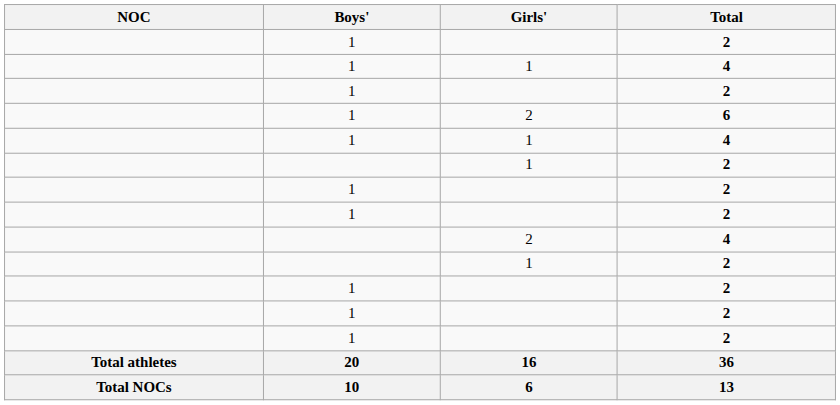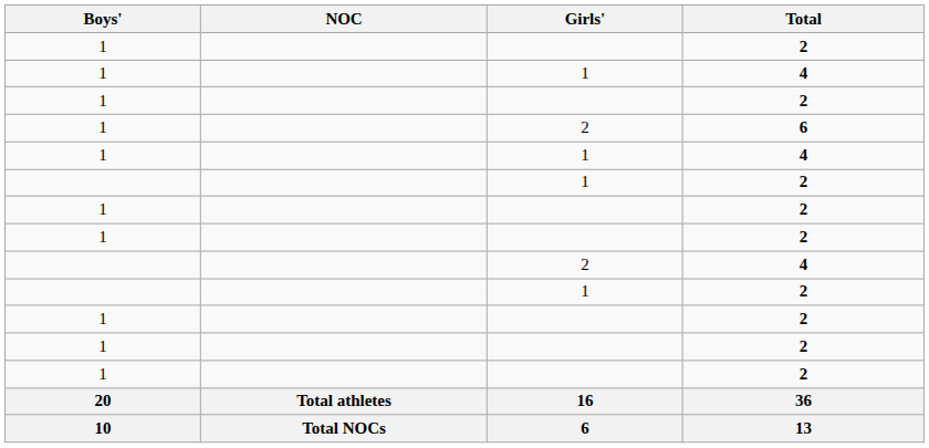columns swapped: NOC <-> Boys'
